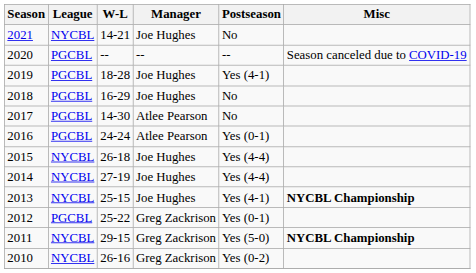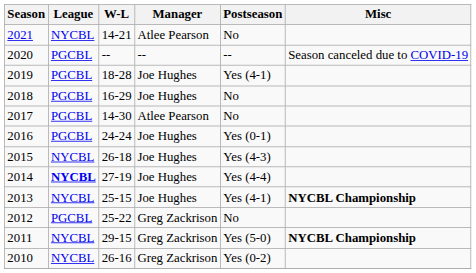2021 | Manager: Joe Hughes -> Atlee Pearson
2016 | Manager: Atlee Pearson -> Joe Hughes
2015 | Postseason: Yes (4-4) -> Yes (4-3)
2014 | League: normal -> bold
2012 | Postseason: Yes (0-1) -> No
